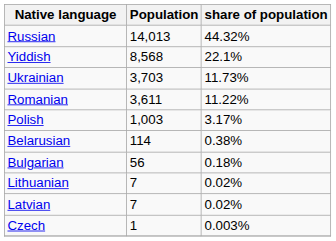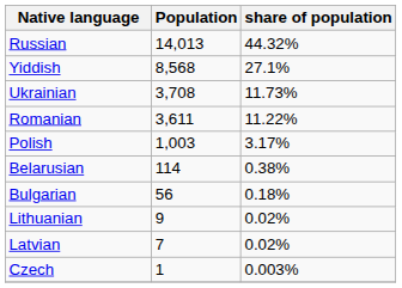Yiddish | share of population: 22.1% -> 27.1%
Ukrainian | Population: 3,703 -> 3,708
Lithuanian | Population: 7 -> 9
